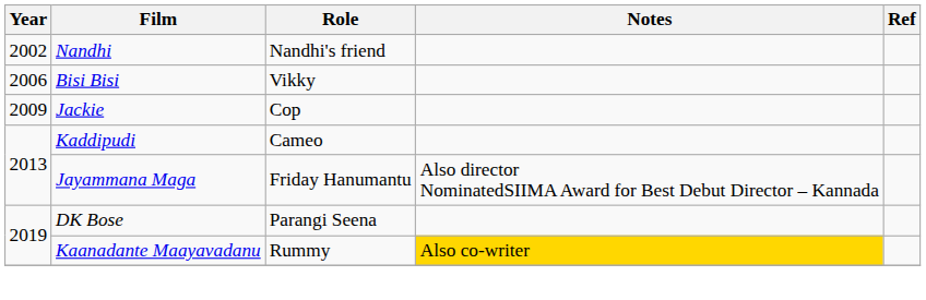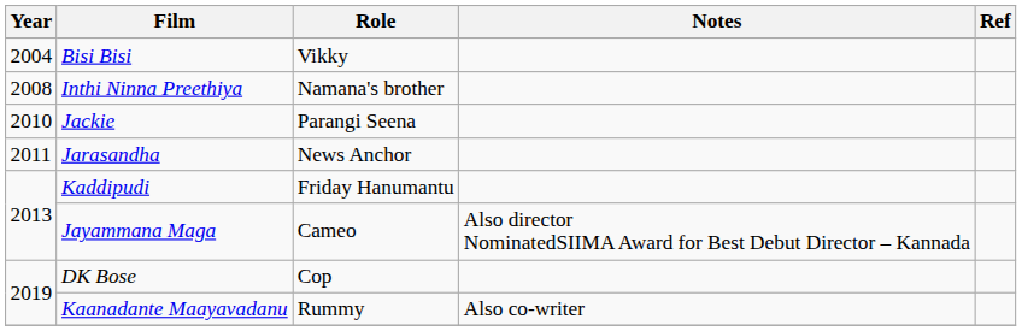- row: 2002 | Nandhi | Nandhi's friend
Bisi Bisi | Year: 2006 -> 2004
+ row: 2008 | Inthi Ninna Preethiya | Namana's brother
Jackie | Year: 2009 -> 2010
Jackie | Role: Cop -> Parangi Seena
+ row: 2011 | Jarasandha | News Anchor
Kaddipudi | Role: Cameo -> Friday Hanumantu
Jayammana Maga | Role: Friday Hanumantu -> Cameo
DK Bose | Role: Parangi Seena -> Cop
Kaanadante Maayavadanu | Notes: gold background -> no background
